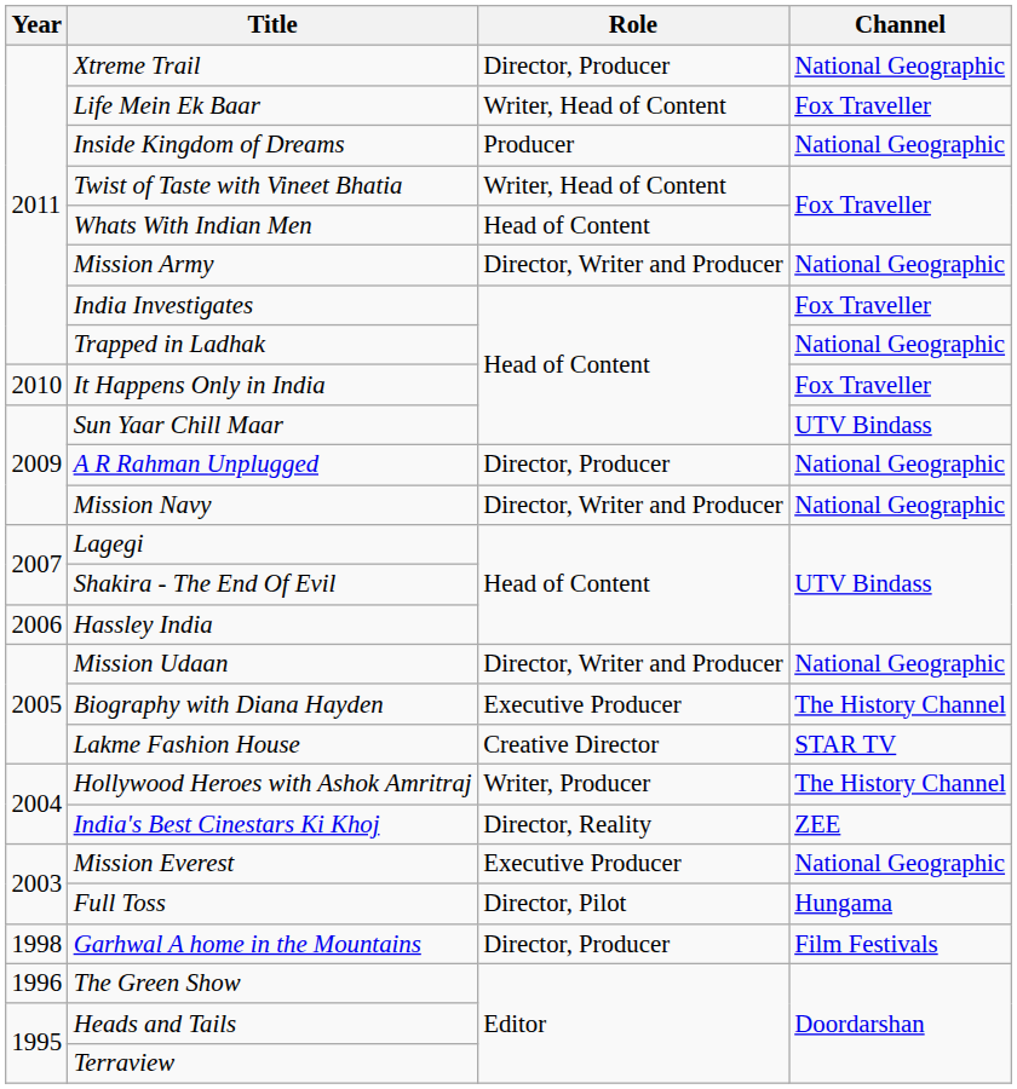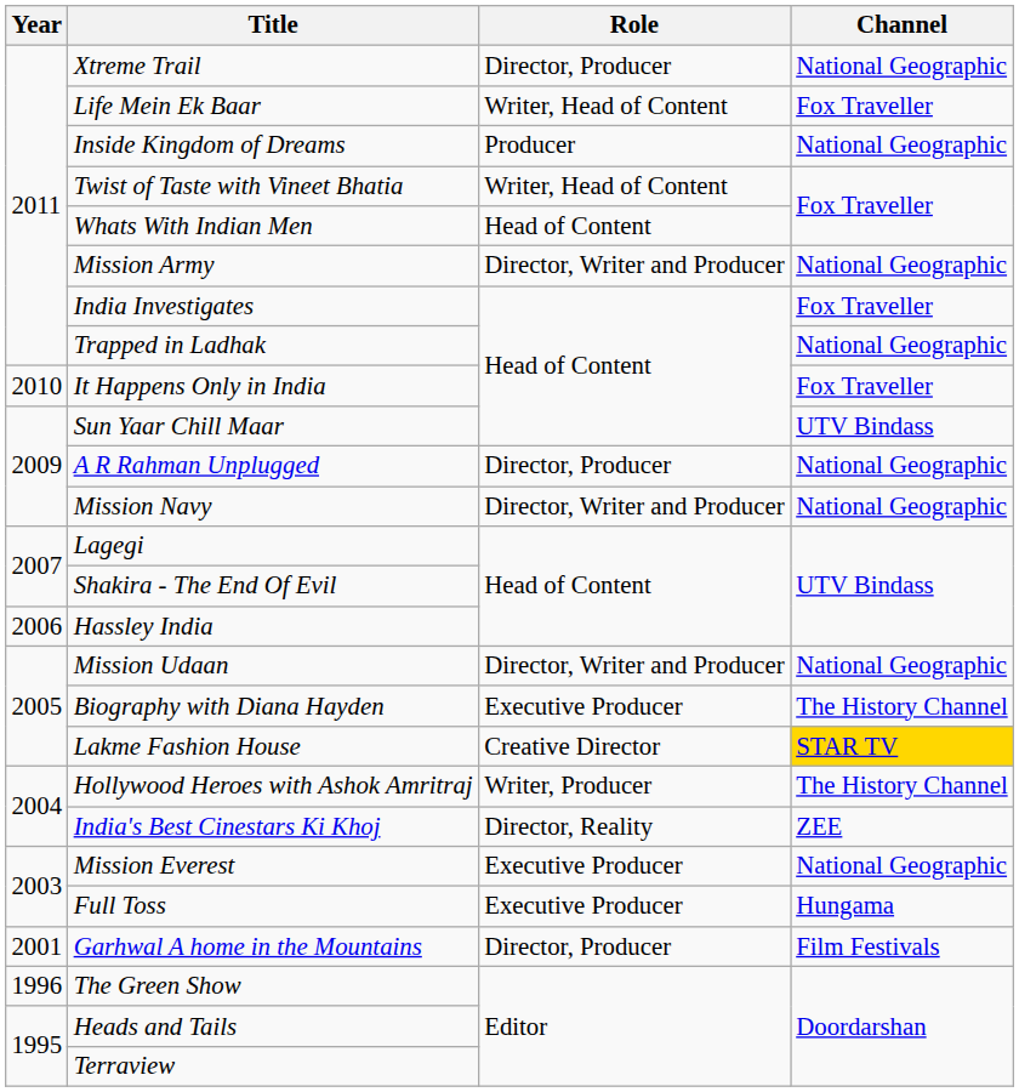Lakme Fashion House | Channel: no background -> gold background
Full Toss | Role: Director, Pilot -> Executive Producer
Garhwal A home in the Mountains | Year: 1998 -> 2001
